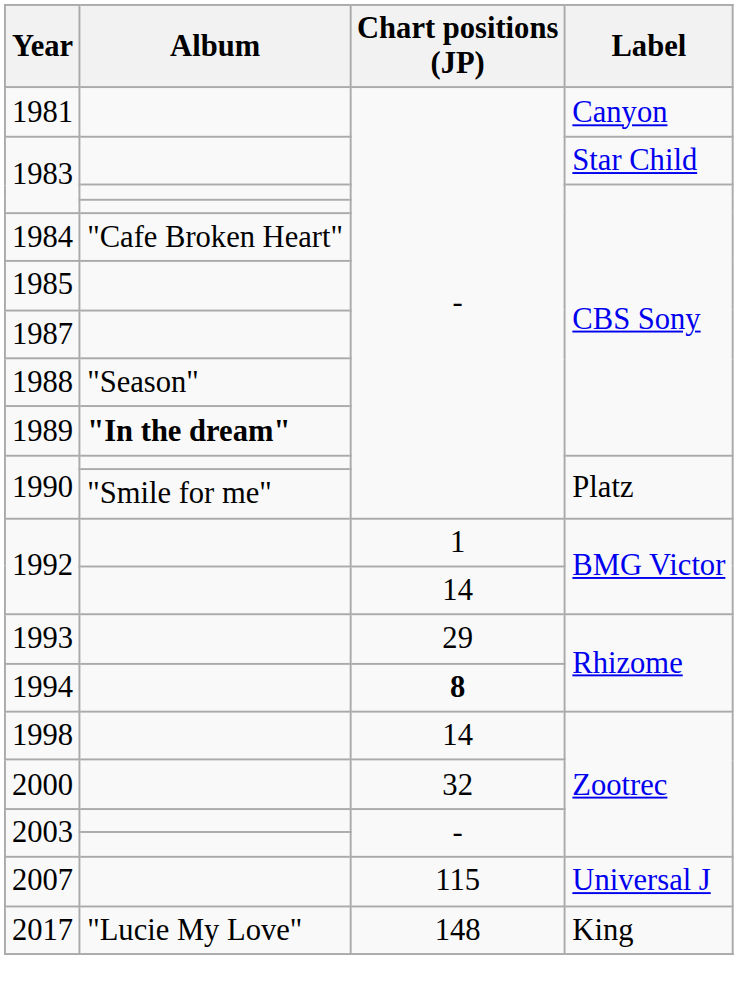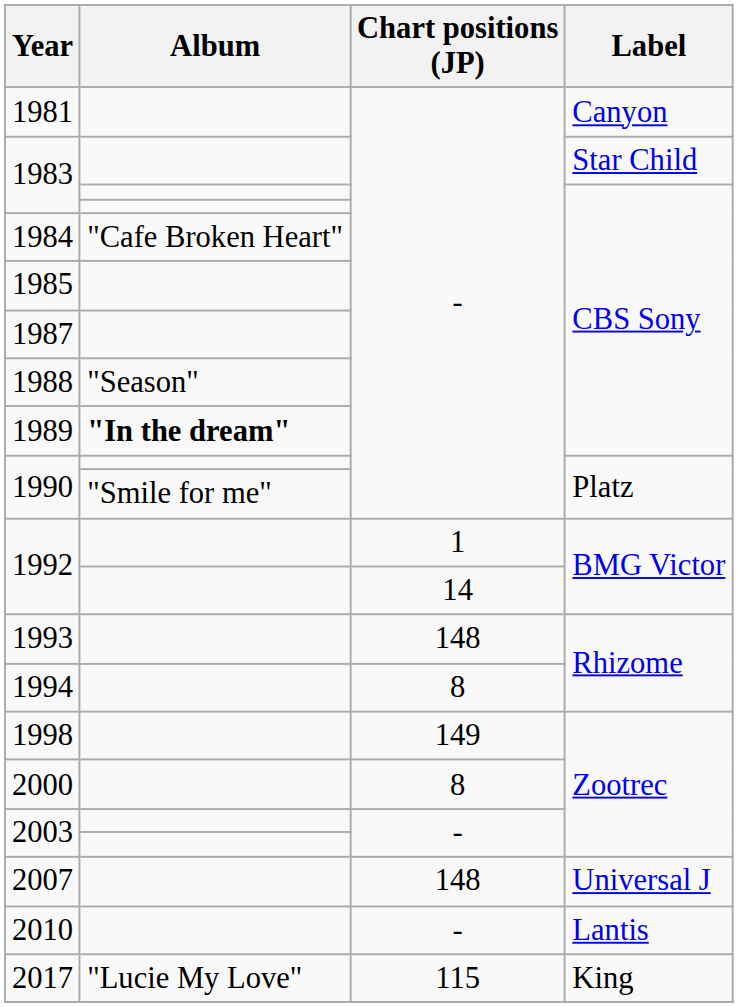1993 | Chart positions (JP): 29 -> 148
1994 | Chart positions (JP): bold -> normal
1998 | Chart positions (JP): 14 -> 149
2000 | Chart positions (JP): 32 -> 8
2007 | Chart positions (JP): 115 -> 148
+ row: 2010 | - | Lantis
2017 | Chart positions (JP): 148 -> 115
